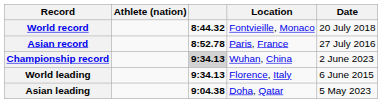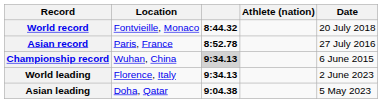columns swapped: Athlete (nation) <-> Location
Championship record | Date: 2 June 2023 -> 6 June 2015
World leading | Date: 6 June 2015 -> 2 June 2023
